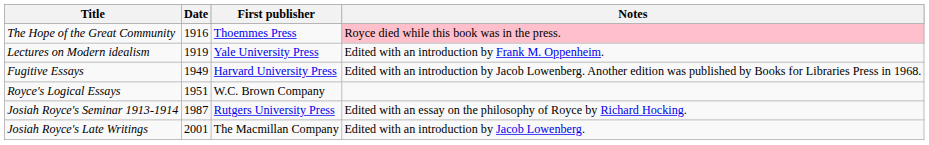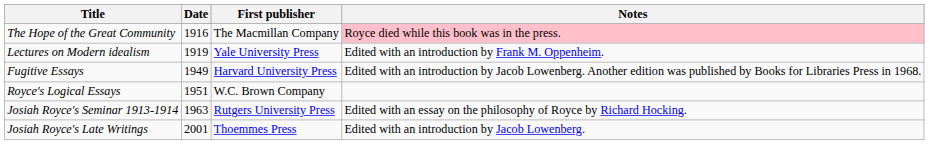The Hope of the Great Community | First publisher: Thoemmes Press -> The Macmillan Company
Josiah Royce's Seminar 1913-1914 | Date: 1987 -> 1963
Josiah Royce's Late Writings | First publisher: The Macmillan Company -> Thoemmes Press
